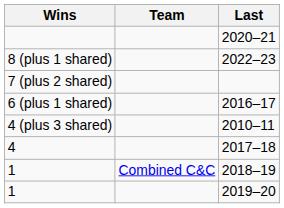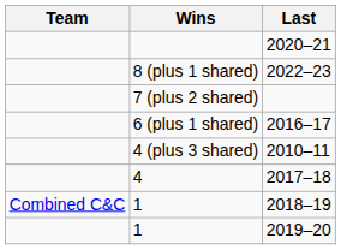columns swapped: Team <-> Wins
